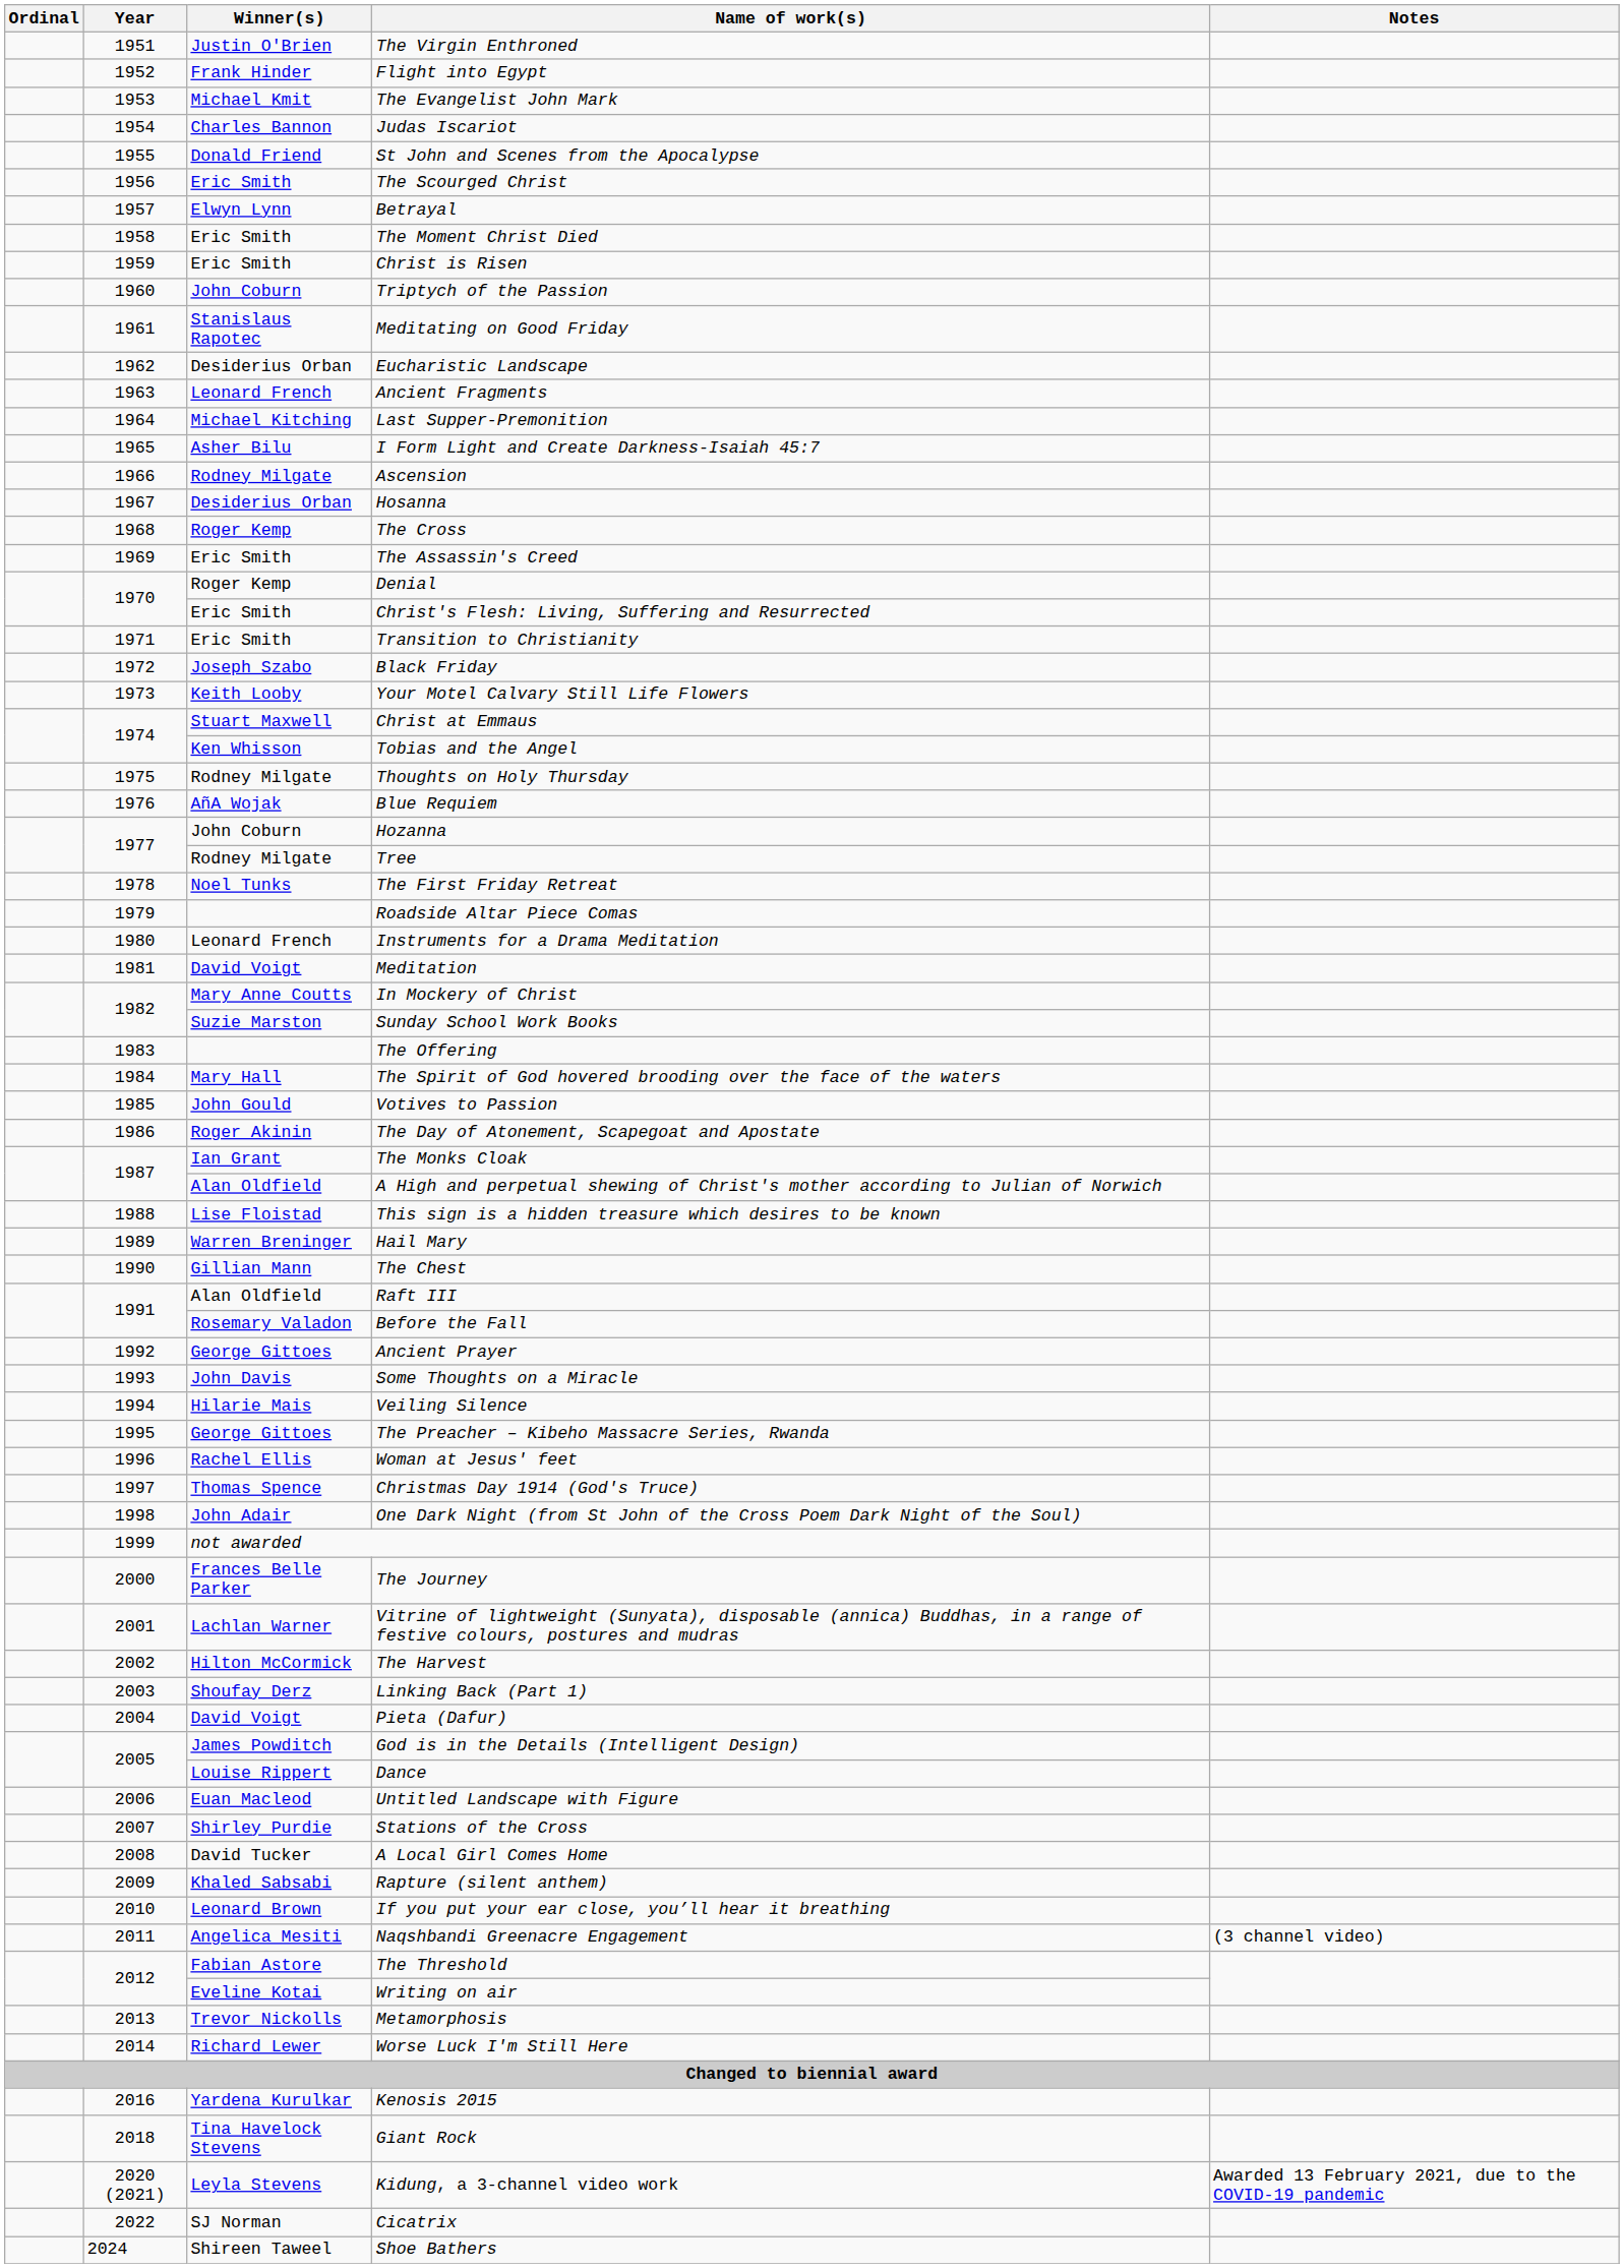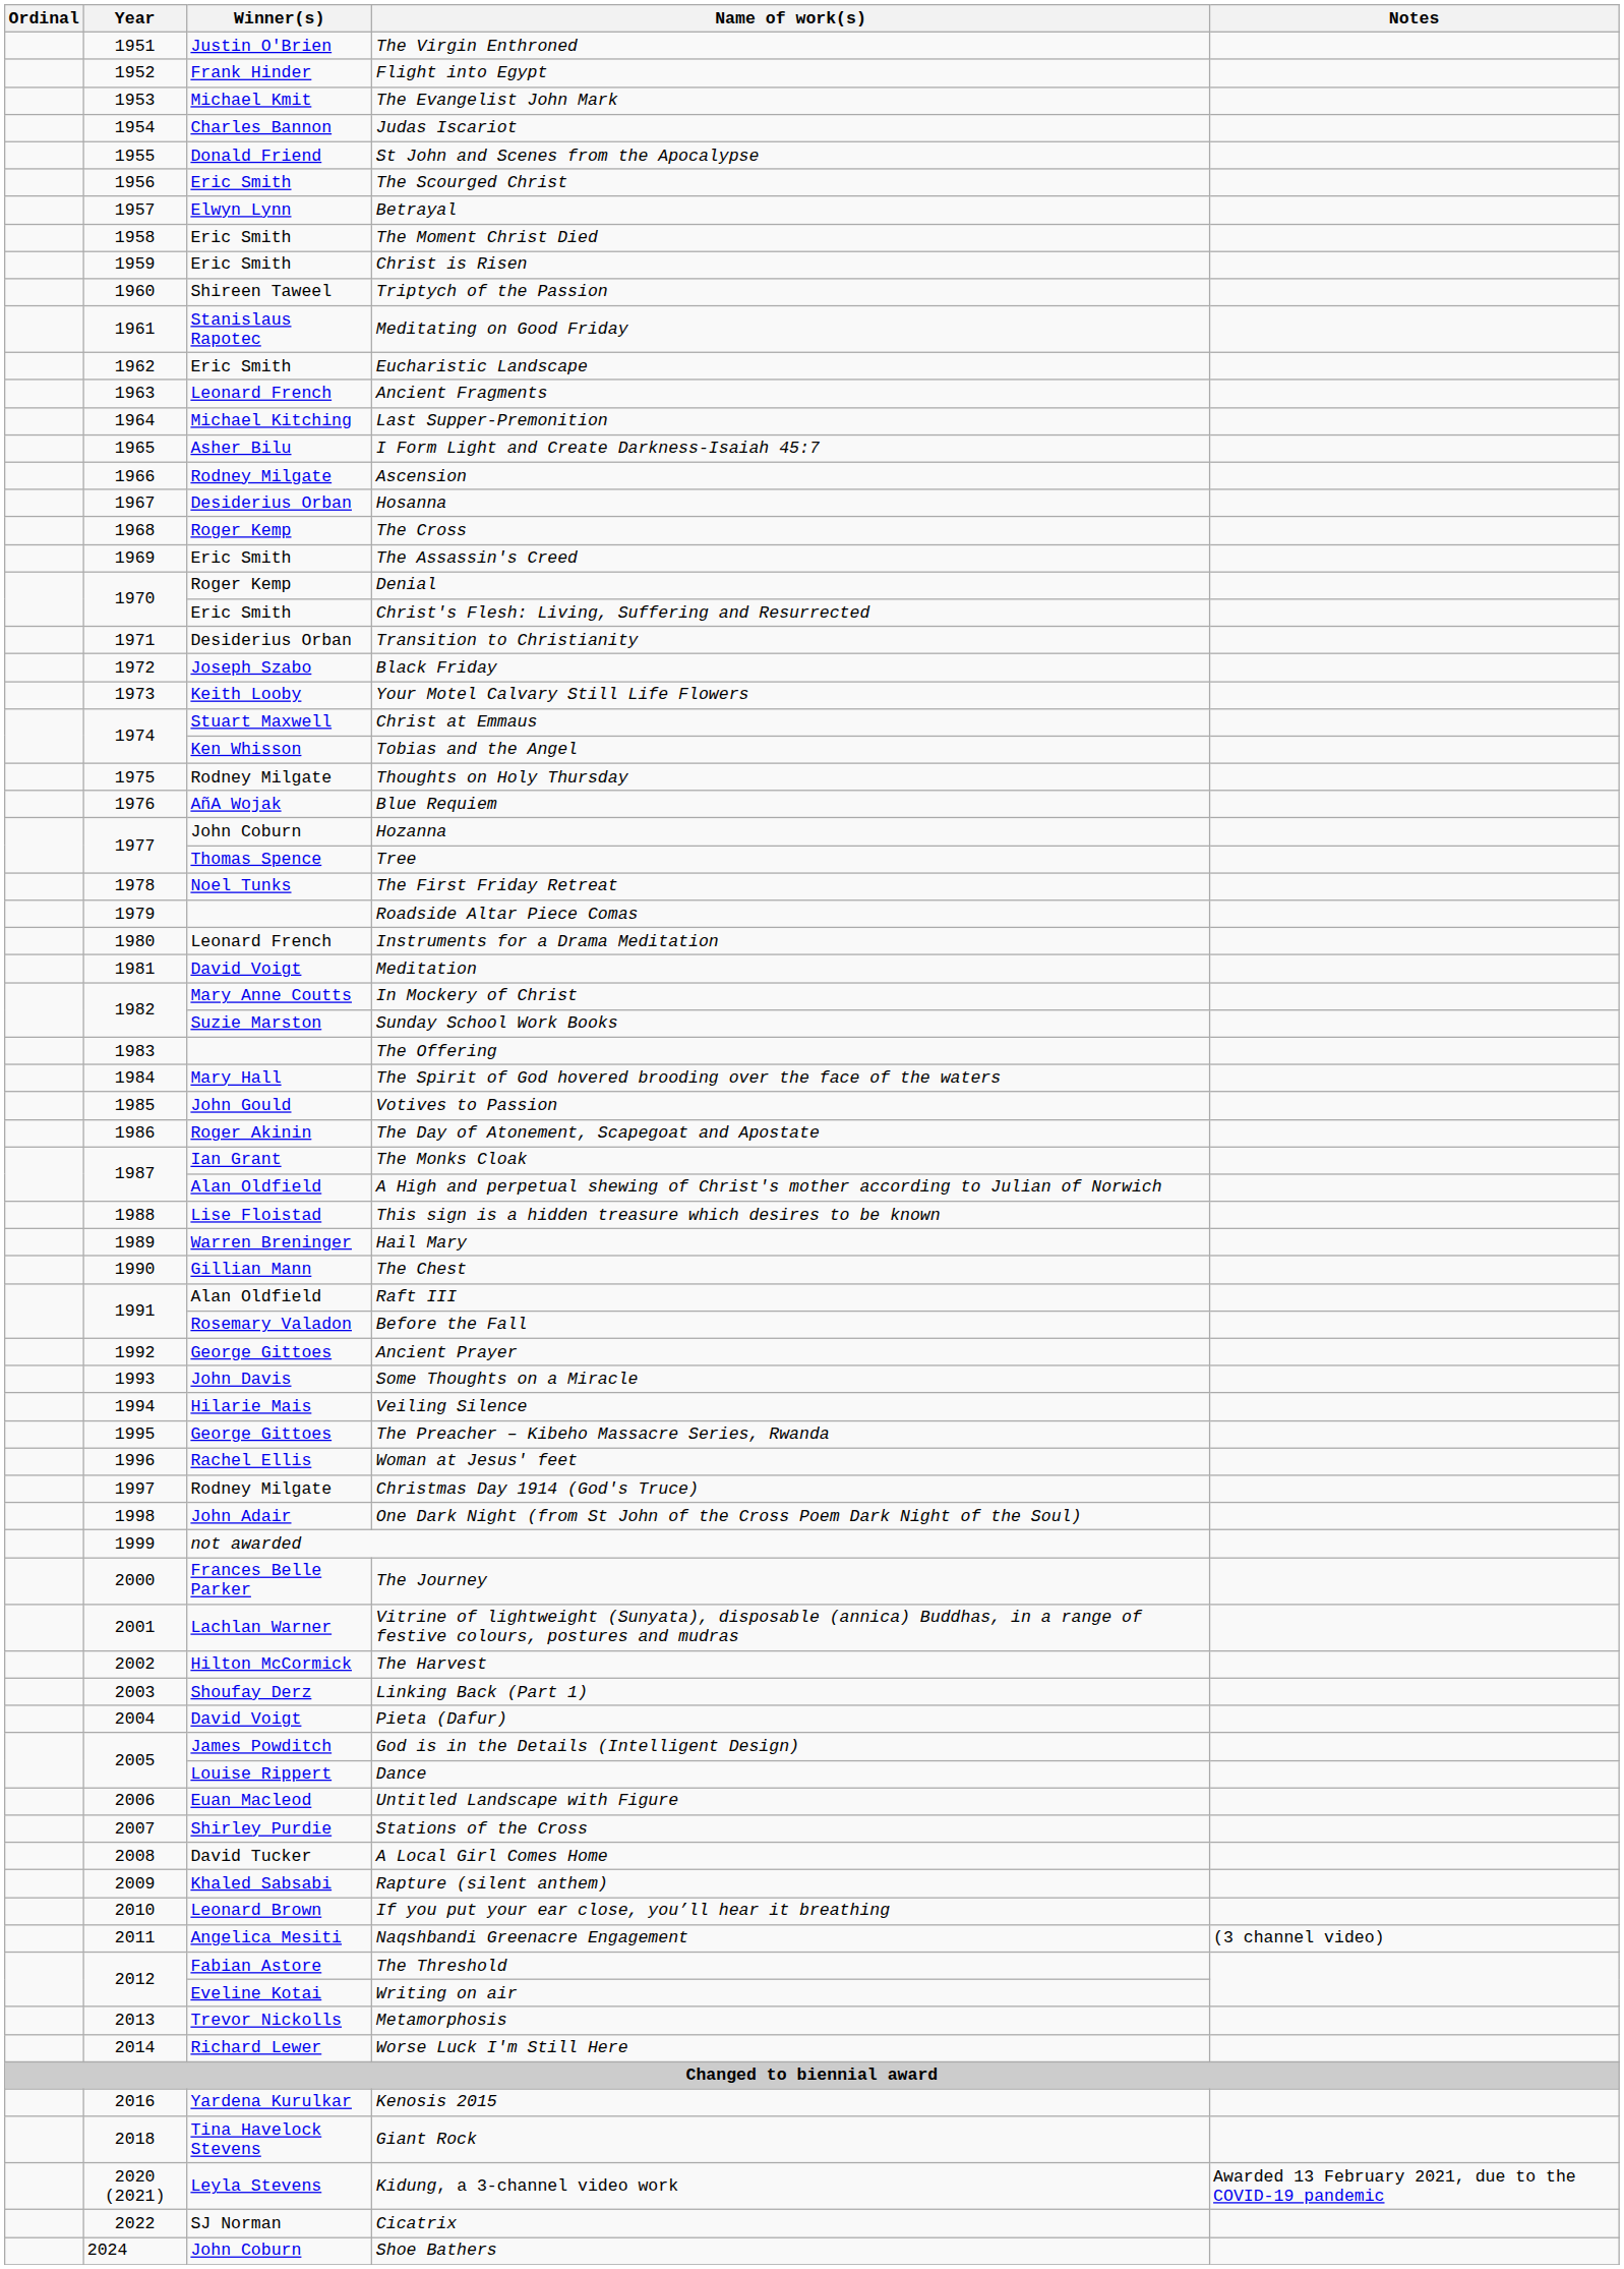Triptych of the Passion | Winner(s): John Coburn -> Shireen Taweel
Eucharistic Landscape | Winner(s): Desiderius Orban -> Eric Smith
Transition to Christianity | Winner(s): Eric Smith -> Desiderius Orban
Tree | Winner(s): Rodney Milgate -> Thomas Spence
Christmas Day 1914 (God's Truce) | Winner(s): Thomas Spence -> Rodney Milgate
Shoe Bathers | Winner(s): Shireen Taweel -> John Coburn
